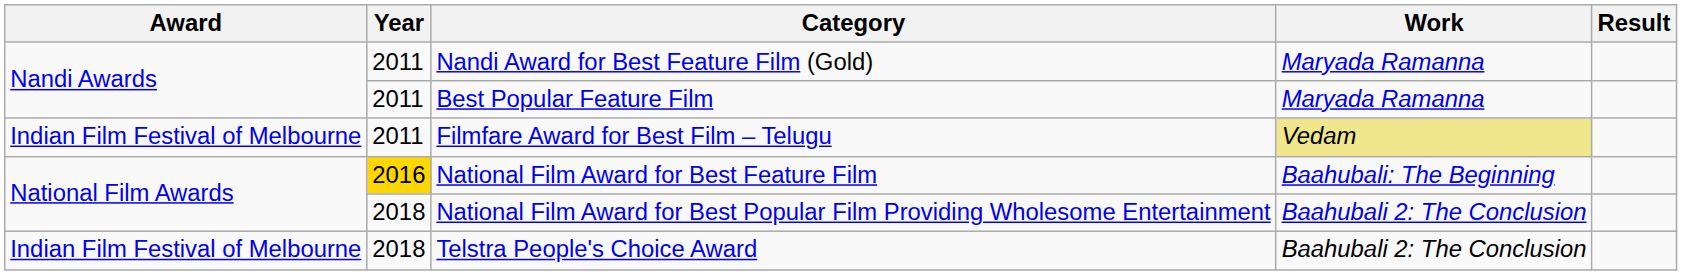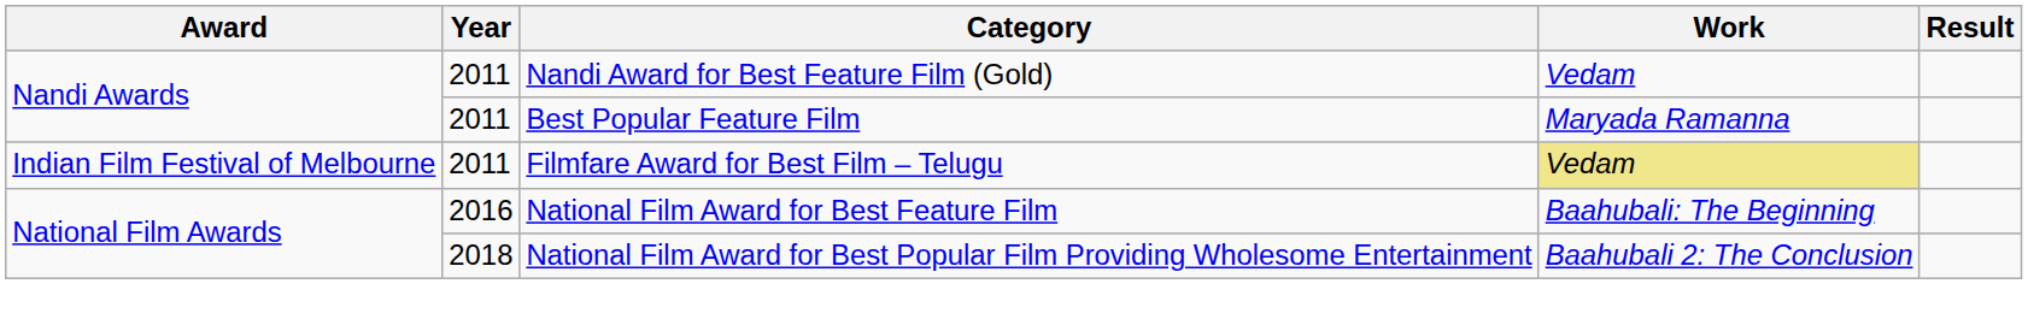Nandi Award for Best Feature Film (Gold) | Work: Maryada Ramanna -> Vedam
National Film Award for Best Feature Film | Year: gold background -> no background
- row: Indian Film Festival of Melbourne | 2018 | Telstra People's Choice Award | Baahubali 2: The Conclusion
